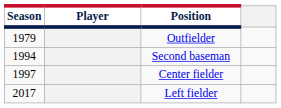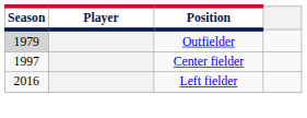Outfielder | Season: no background -> lightgrey background
- row: 1994 | Second baseman
Left fielder | Season: 2017 -> 2016
